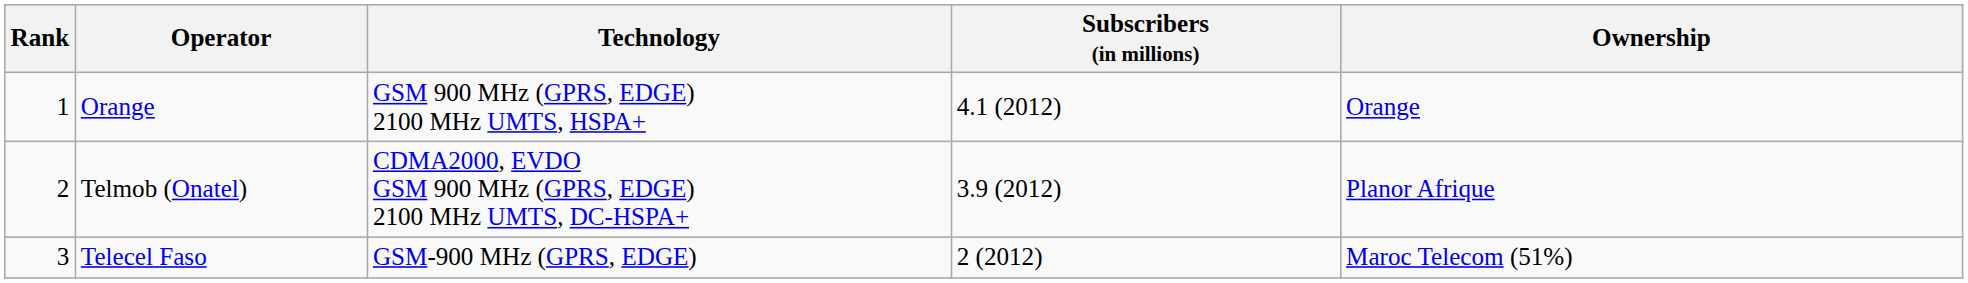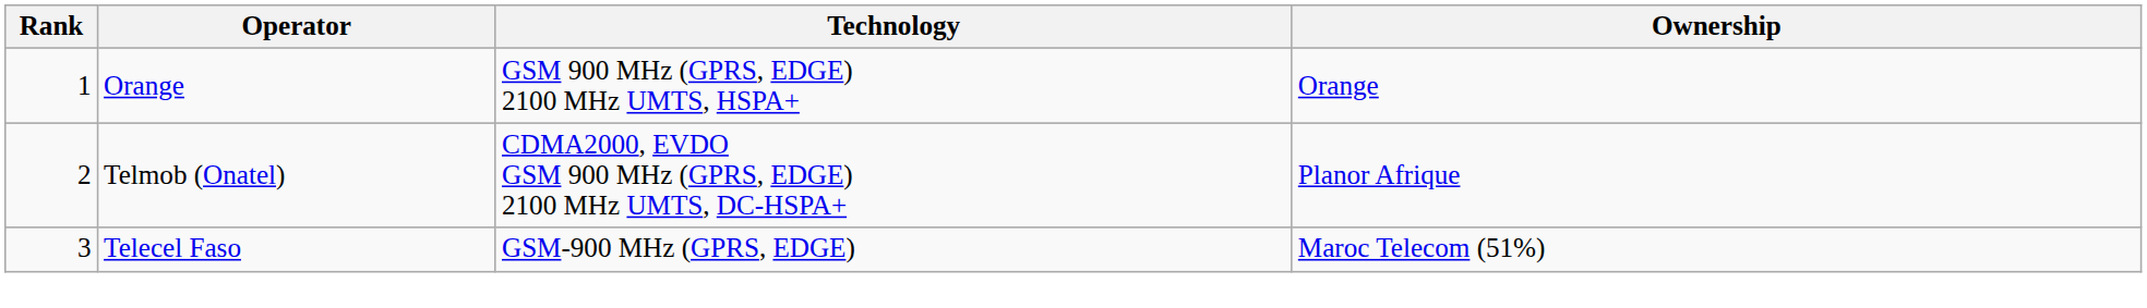- column: Subscribers (in millions) | 4.1 (2012) | 3.9 (2012) | 2 (2012)
